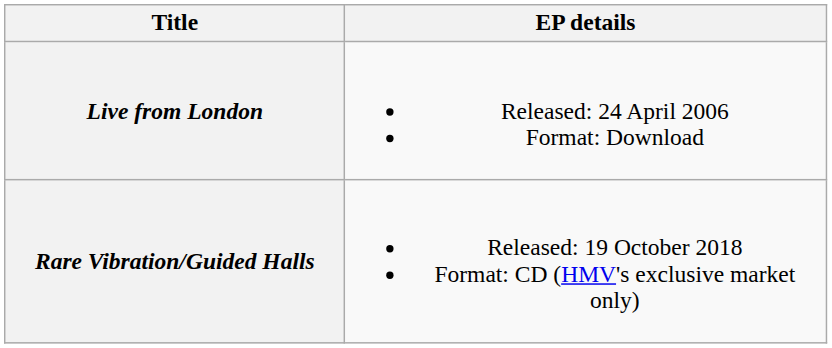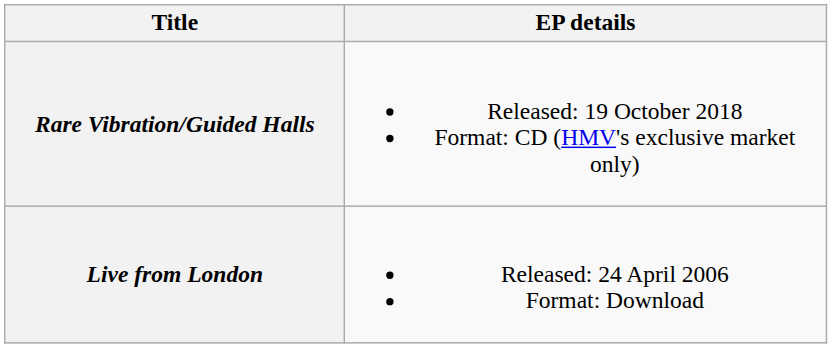rows swapped: Live from London <-> Rare Vibration/Guided Halls
